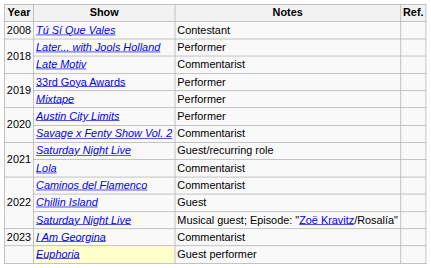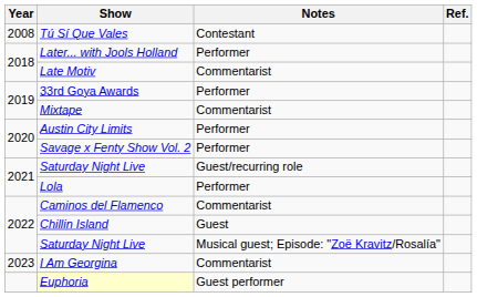Mixtape | Notes: Performer -> Commentarist
Savage x Fenty Show Vol. 2 | Notes: Commentarist -> Performer
Lola | Notes: Commentarist -> Performer
